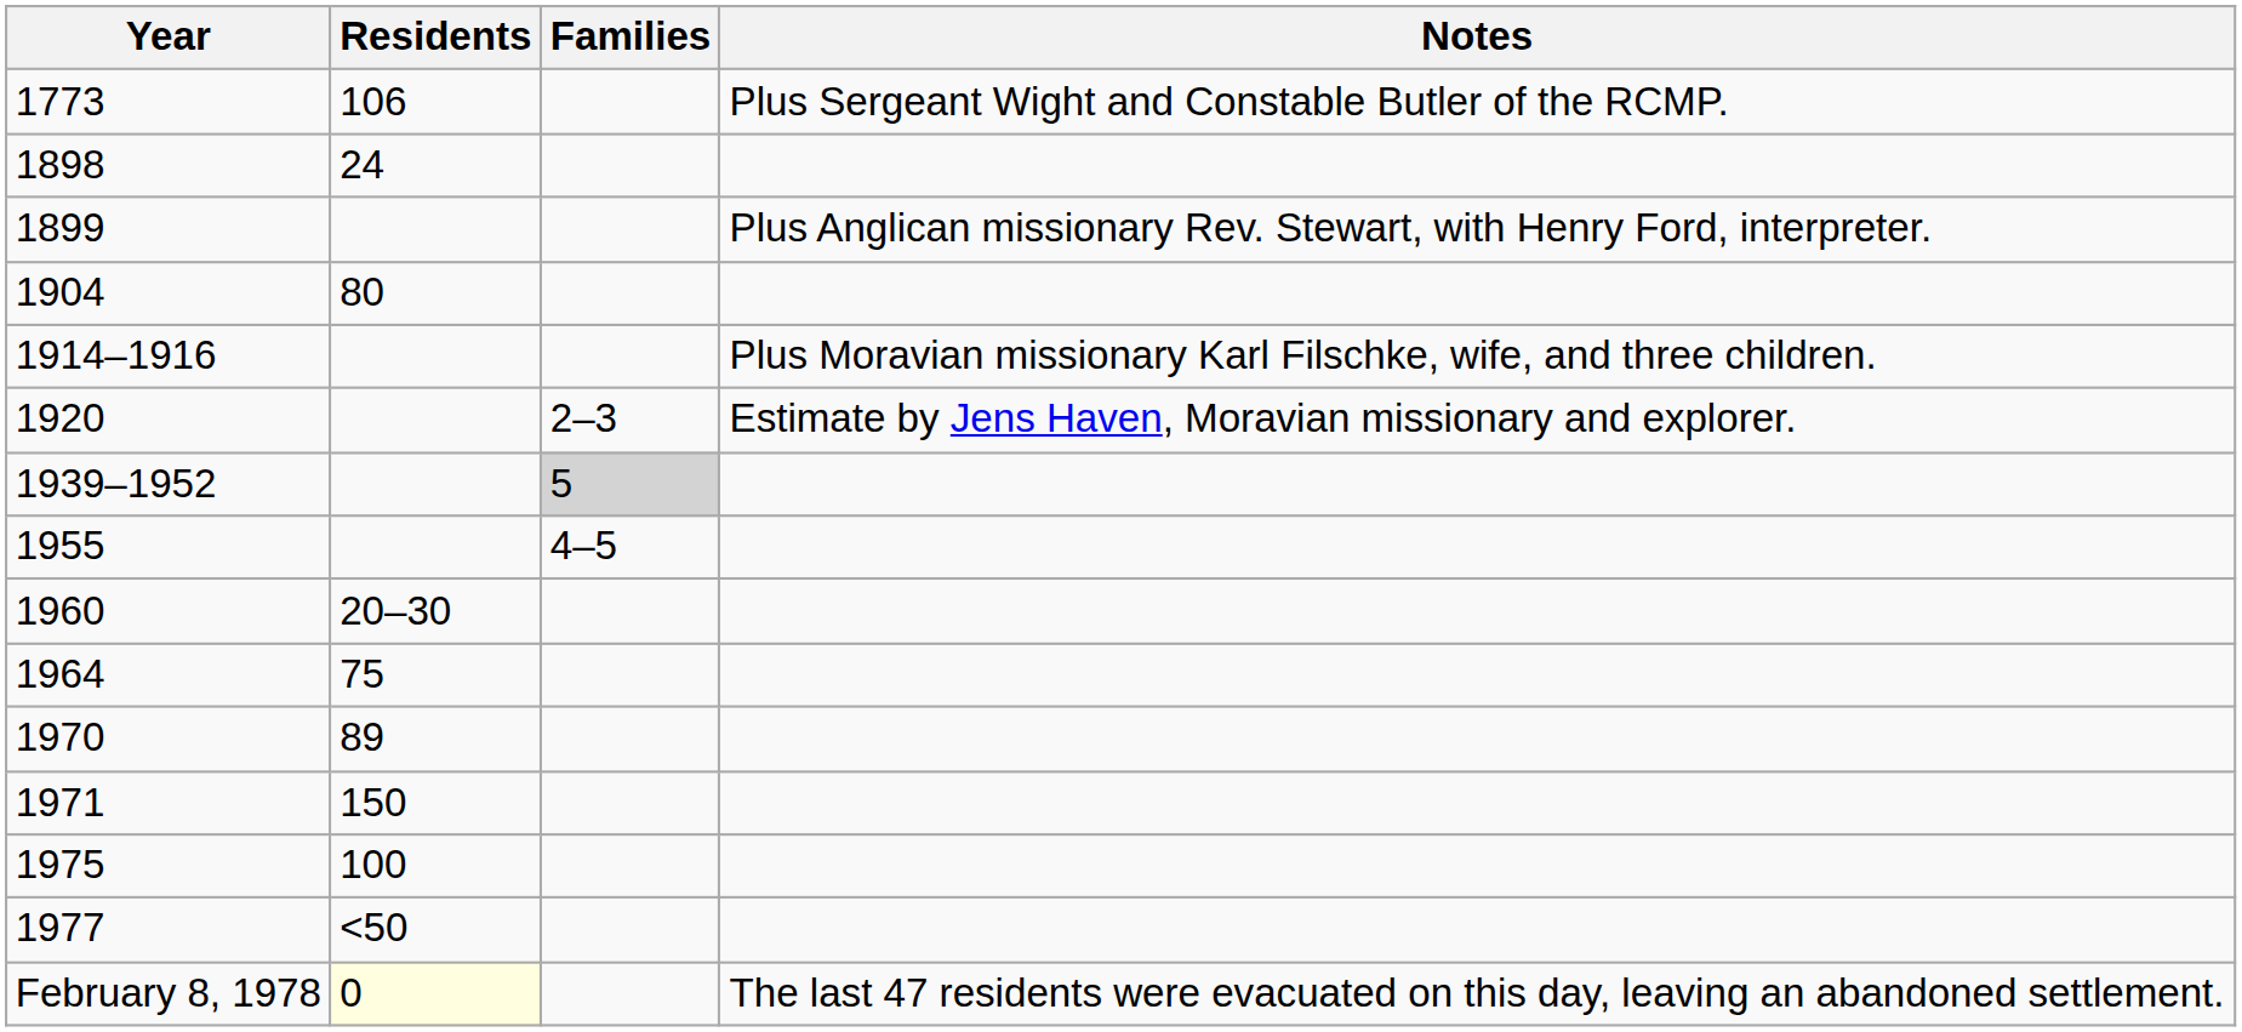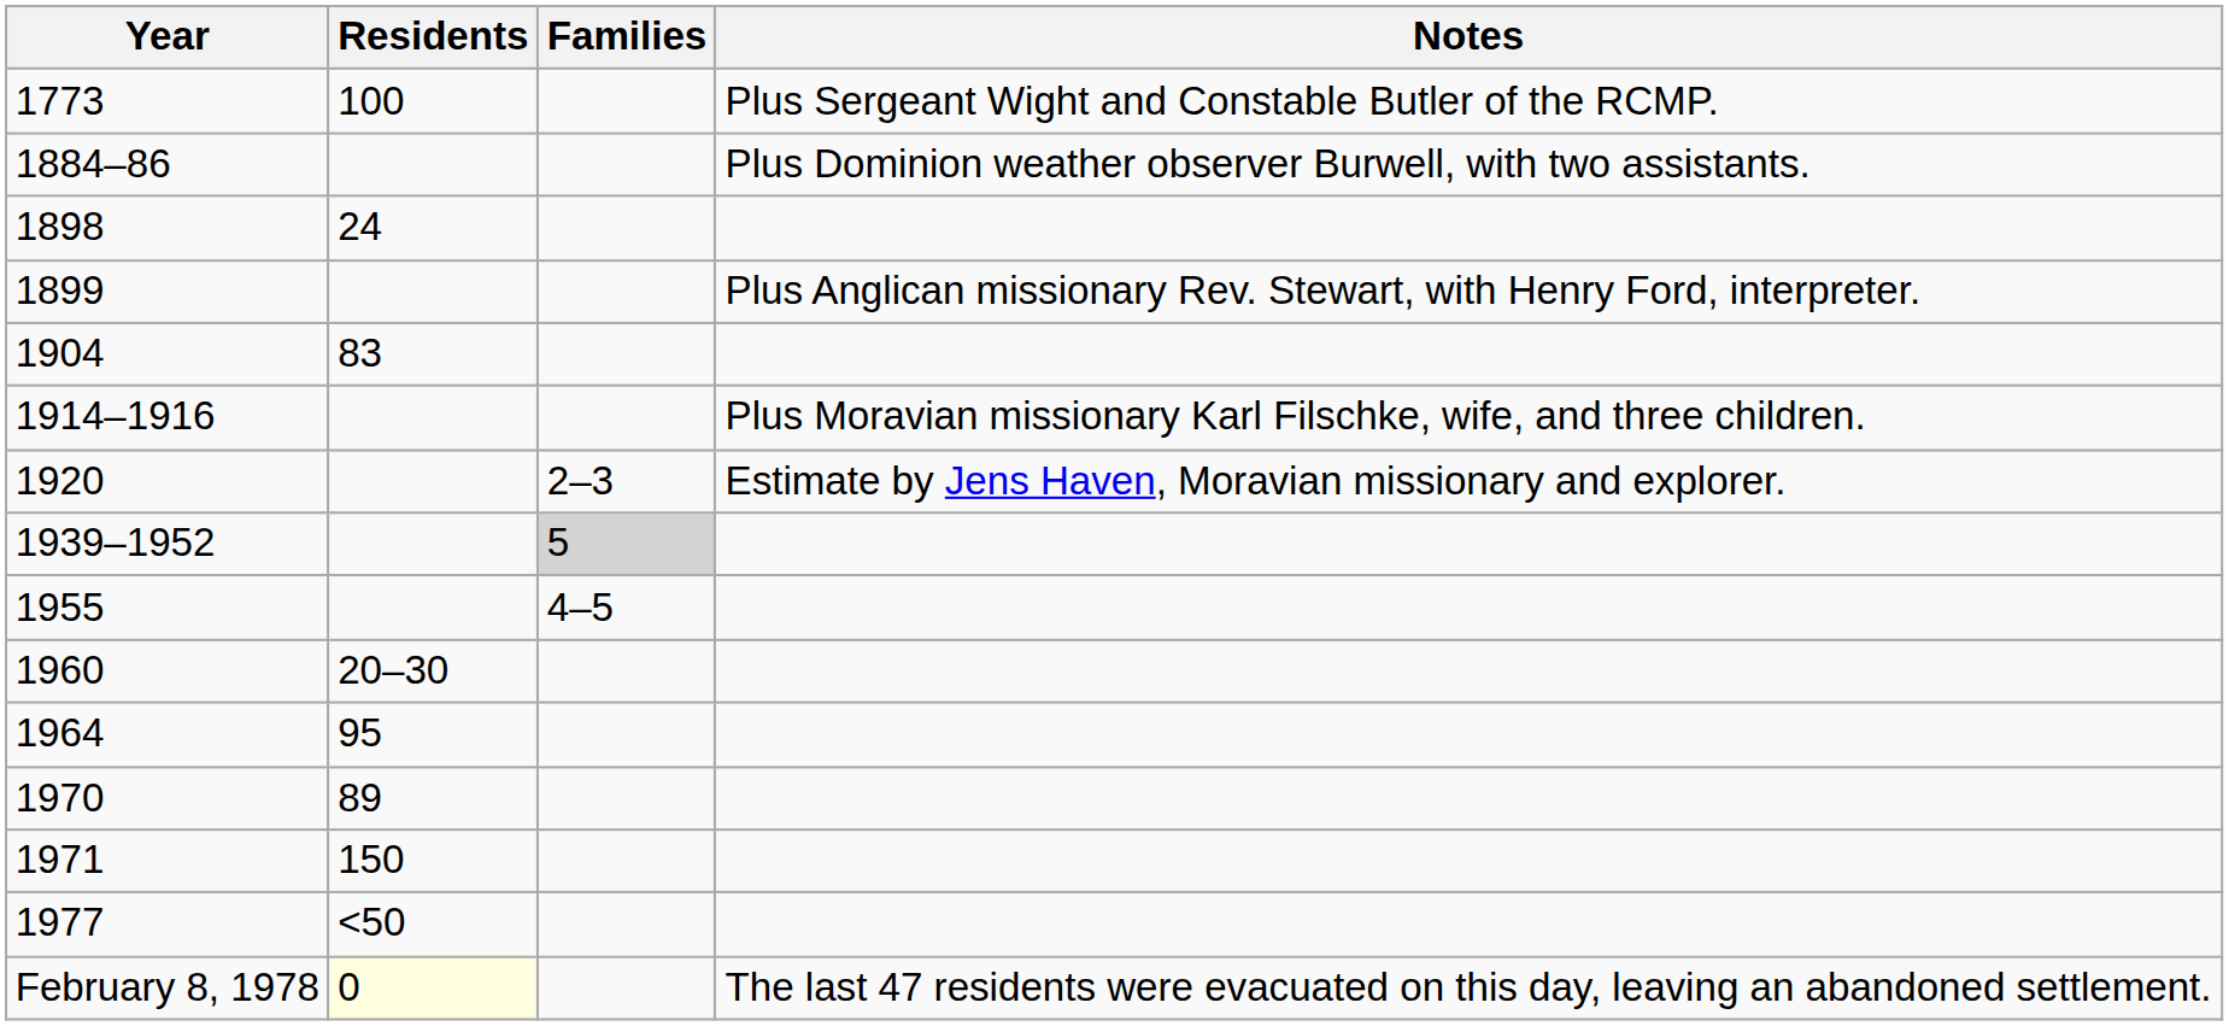1773 | Residents: 106 -> 100
+ row: 1884–86 | Plus Dominion weather observer Burwell, with two assistants.
1904 | Residents: 80 -> 83
1964 | Residents: 75 -> 95
- row: 1975 | 100
